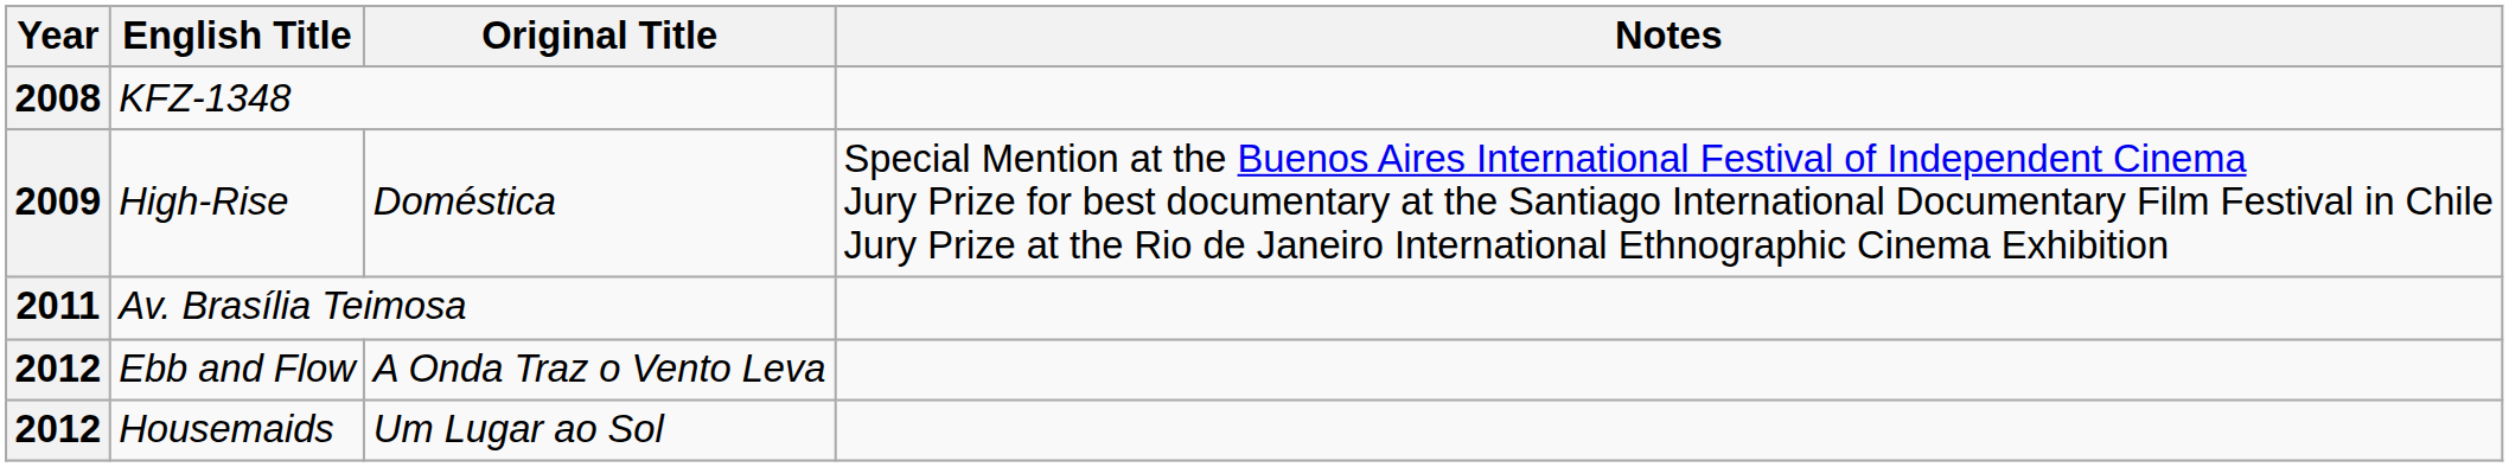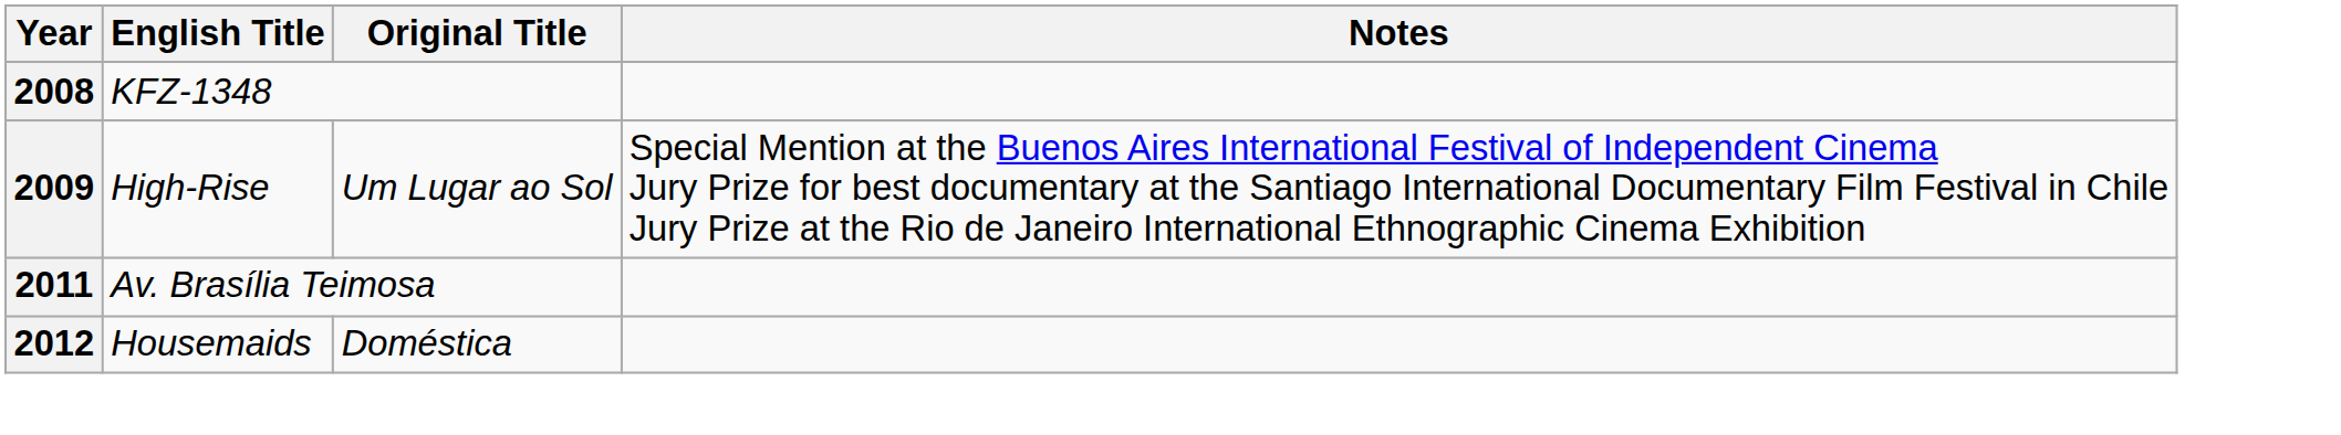High-Rise | Original Title: Doméstica -> Um Lugar ao Sol
- row: 2012 | Ebb and Flow | A Onda Traz o Vento Leva
Housemaids | Original Title: Um Lugar ao Sol -> Doméstica
